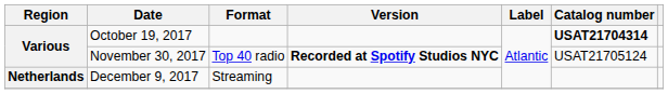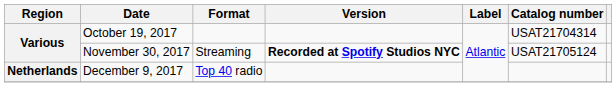October 19, 2017 | Catalog number: bold -> normal
November 30, 2017 | Format: Top 40 radio -> Streaming
December 9, 2017 | Format: Streaming -> Top 40 radio
